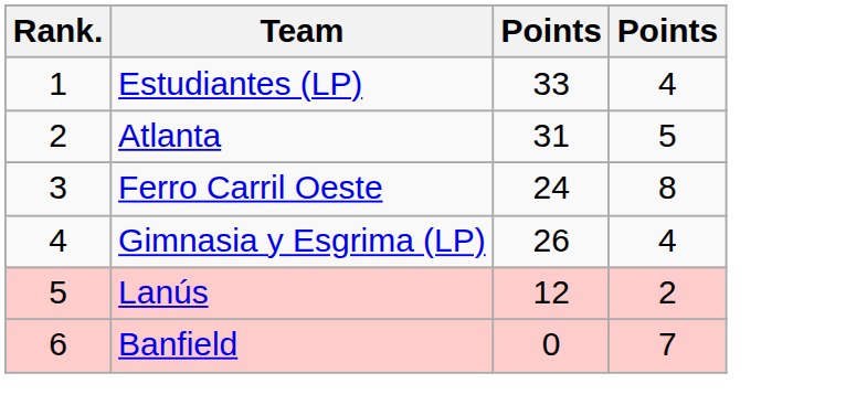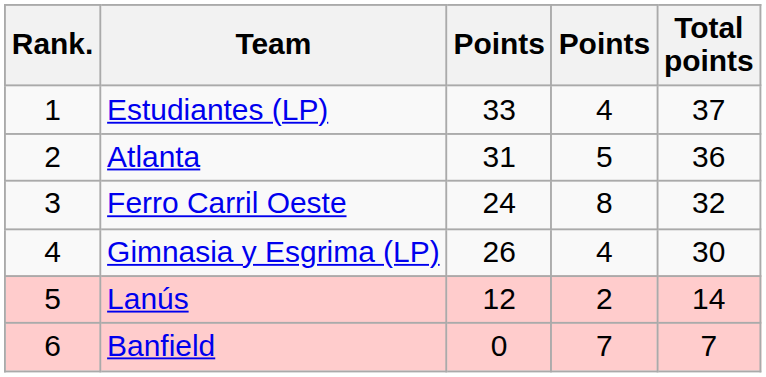+ column: Total points | 37 | 36 | 32 | 30 | 14 | 7
